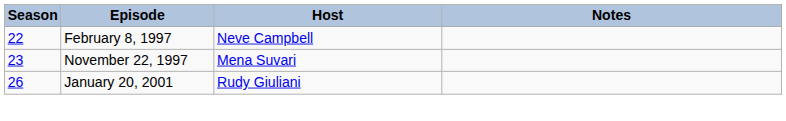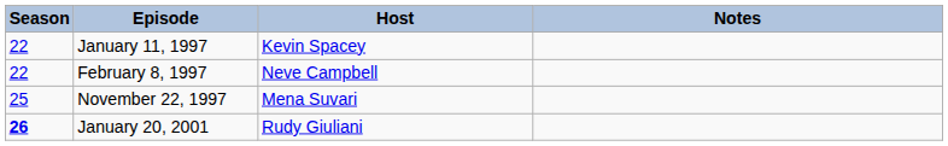+ row: 22 | January 11, 1997 | Kevin Spacey
November 22, 1997 | Season: 23 -> 25
January 20, 2001 | Season: normal -> bold
